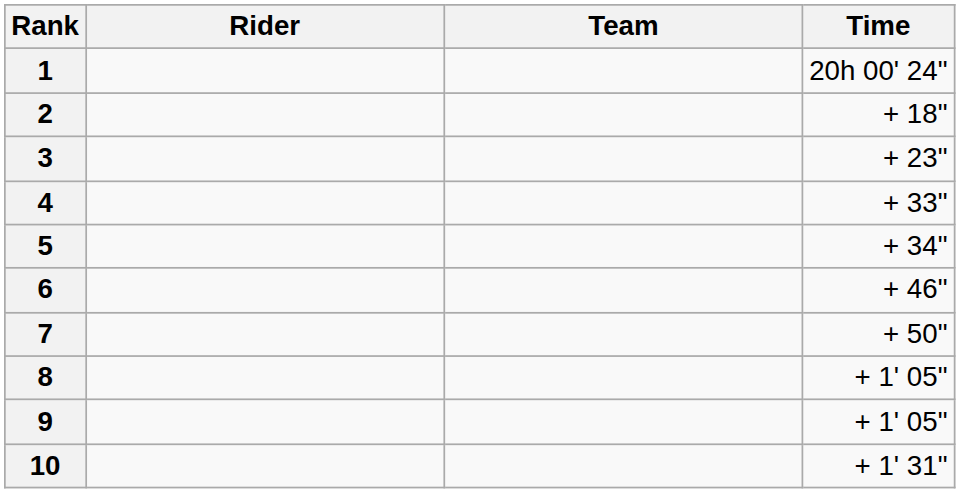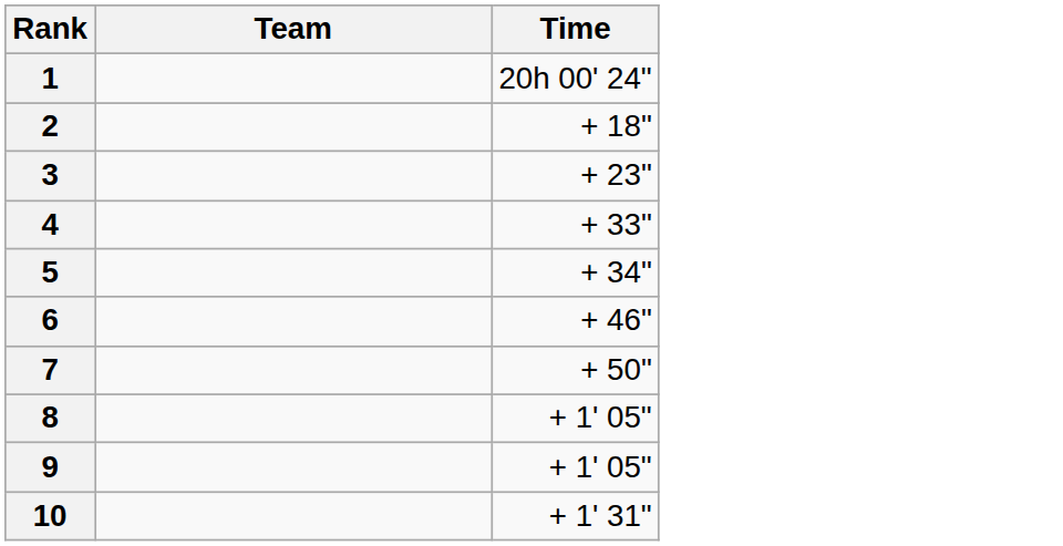- column: Rider
